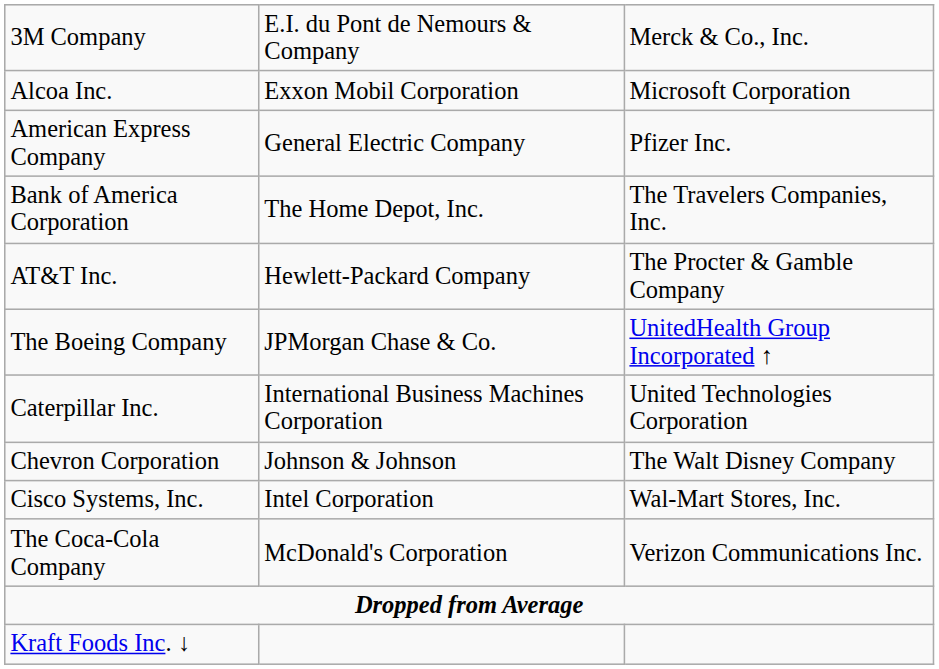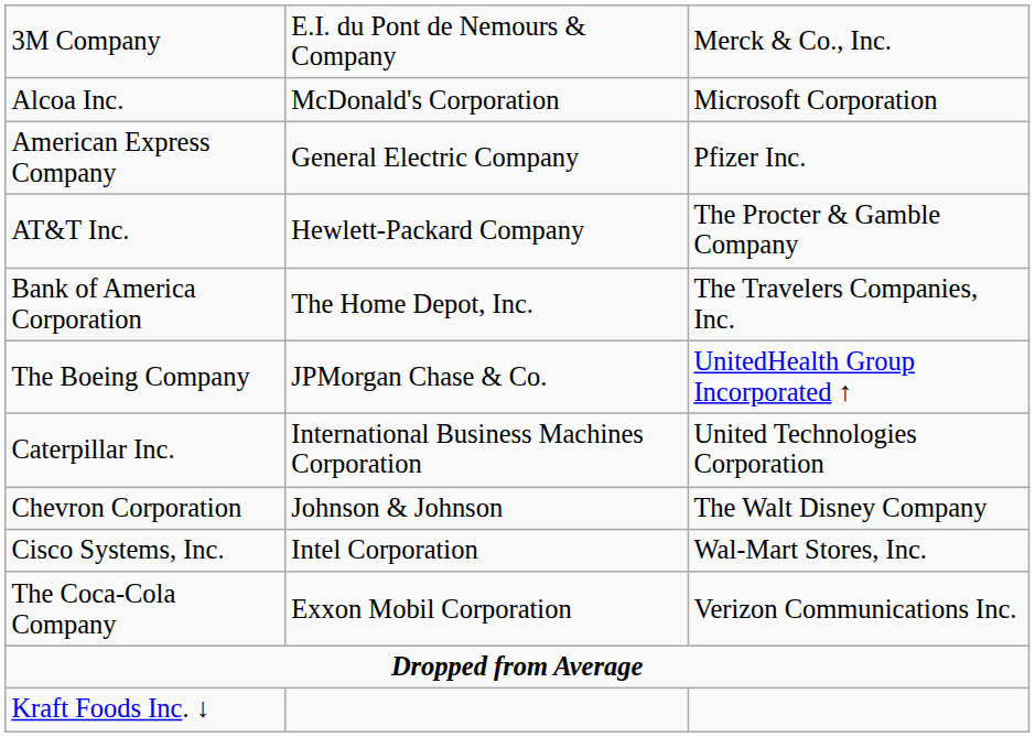Alcoa Inc. | column 2: Exxon Mobil Corporation -> McDonald's Corporation
rows swapped: AT&T Inc. <-> Bank of America Corporation
The Coca-Cola Company | column 2: McDonald's Corporation -> Exxon Mobil Corporation
